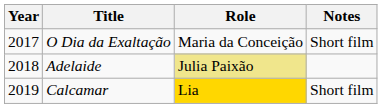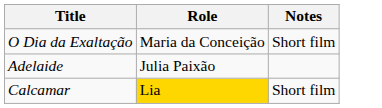- column: Year | 2017 | 2018 | 2019
Adelaide | Role: khaki background -> no background
